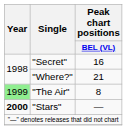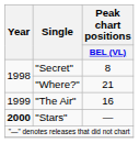"Secret" | Peak chart positions / BEL (VL): 16 -> 8
"The Air" | Year: lightgreen background -> no background
"The Air" | Peak chart positions / BEL (VL): 8 -> 16
